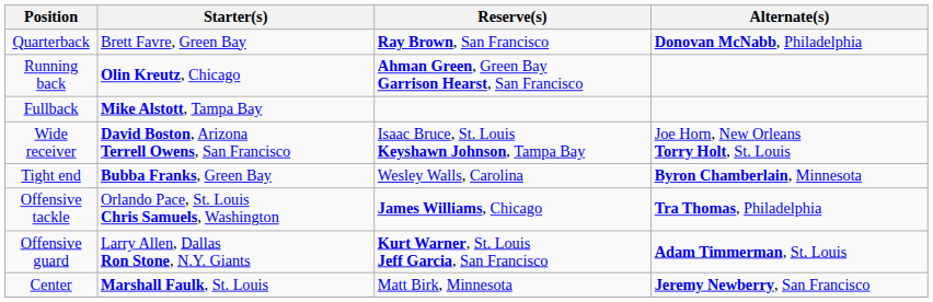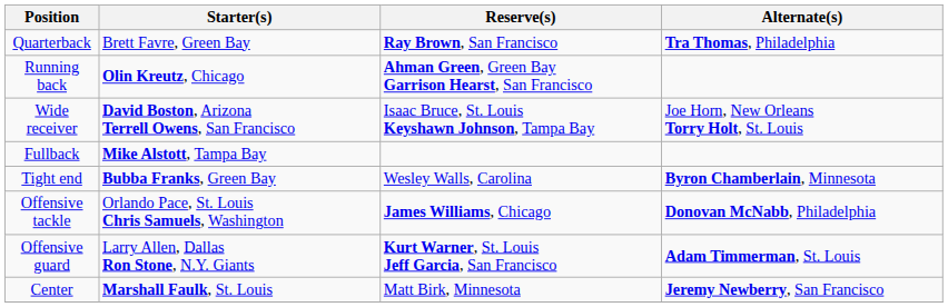Quarterback | Alternate(s): Donovan McNabb, Philadelphia -> Tra Thomas, Philadelphia
rows swapped: Fullback <-> Wide receiver
Offensive tackle | Alternate(s): Tra Thomas, Philadelphia -> Donovan McNabb, Philadelphia
